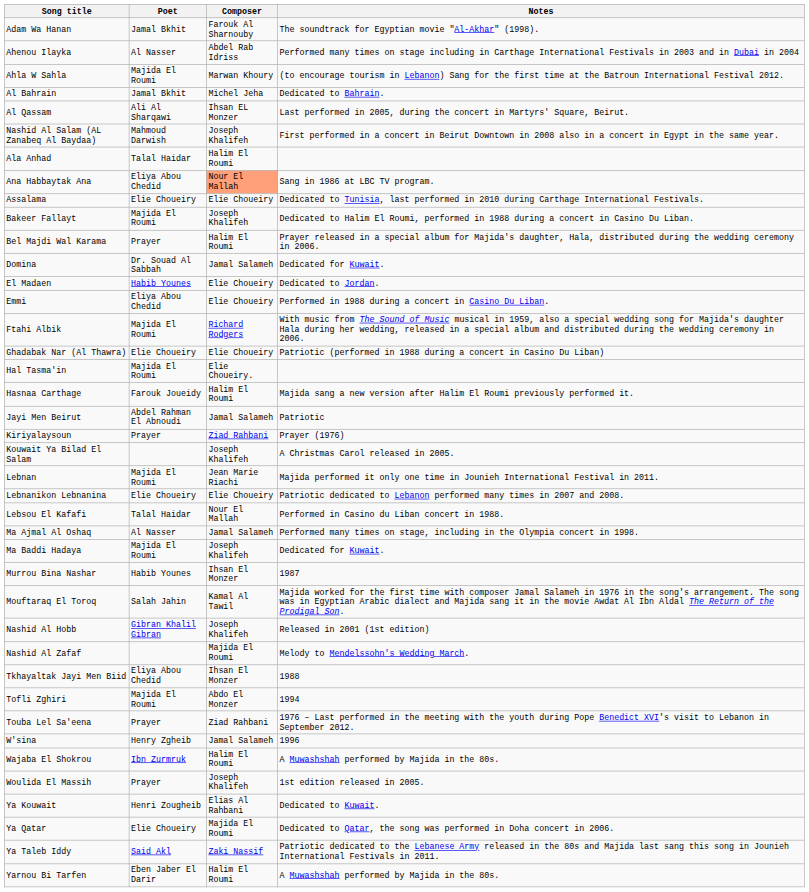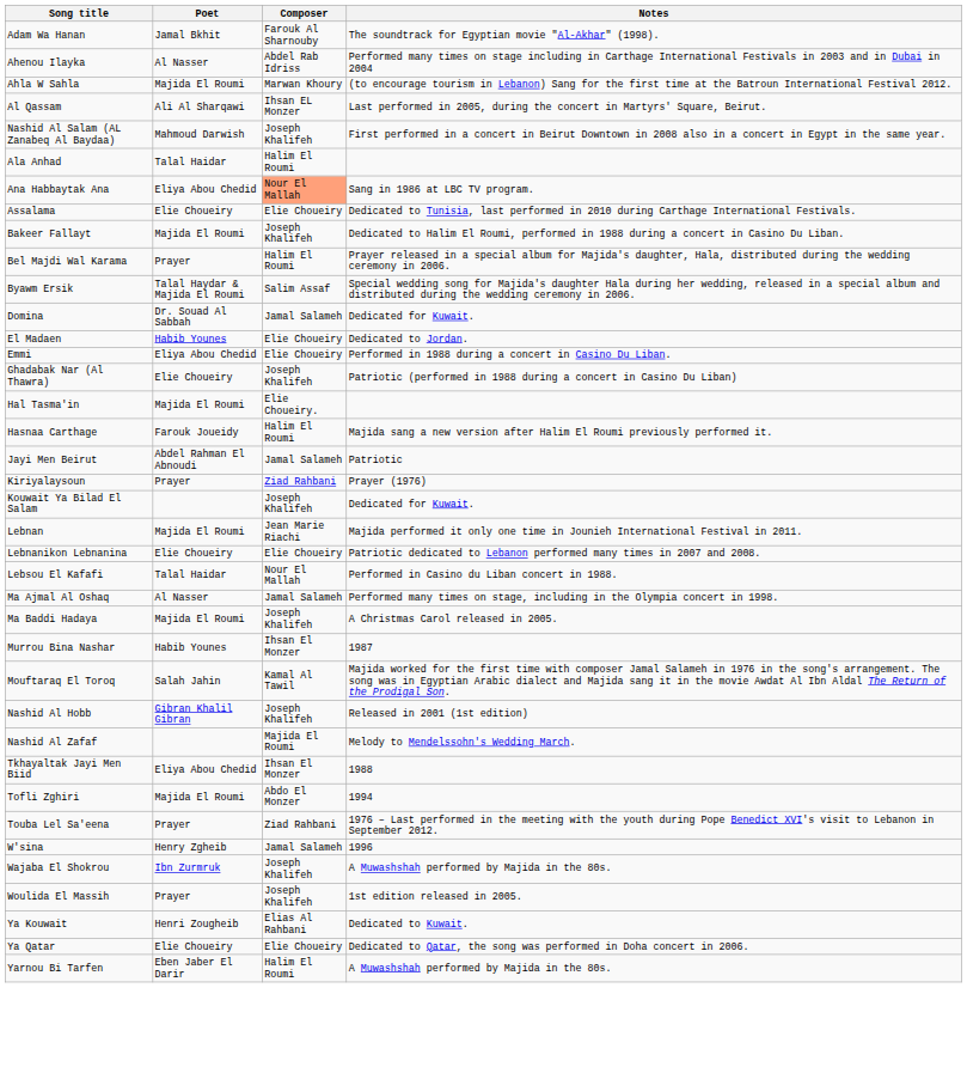- row: Al Bahrain | Jamal Bkhit | Michel Jeha | Dedicated to Bahrain.
+ row: Byawm Ersik | Talal Haydar & Majida El Roumi | Salim Assaf | Special wedding song for Majida's daughter Hala during her wedding, released in a special album and distributed during the wedding ceremony in 2006.
- row: Ftahi Albik | Majida El Roumi | Richard Rodgers | With music from The Sound of Music musical in 1959, also a special wedding song for Majida's daughter Hala during her wedding, released in a special album and distributed during the wedding ceremony in 2006.
Ghadabak Nar (Al Thawra) | Composer: Elie Choueiry -> Joseph Khalifeh
Kouwait Ya Bilad El Salam | Notes: A Christmas Carol released in 2005. -> Dedicated for Kuwait.
Ma Baddi Hadaya | Notes: Dedicated for Kuwait. -> A Christmas Carol released in 2005.
Wajaba El Shokrou | Composer: Halim El Roumi -> Joseph Khalifeh
Ya Qatar | Composer: Majida El Roumi -> Elie Choueiry
- row: Ya Taleb Iddy | Said Akl | Zaki Nassif | Patriotic dedicated to the Lebanese Army released in the 80s and Majida last sang this song in Jounieh International Festivals in 2011.
